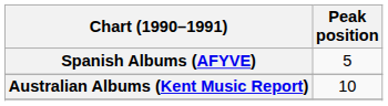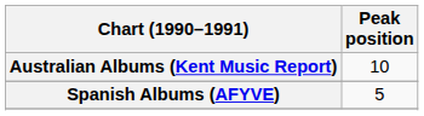rows swapped: Australian Albums (Kent Music Report) <-> Spanish Albums (AFYVE)
